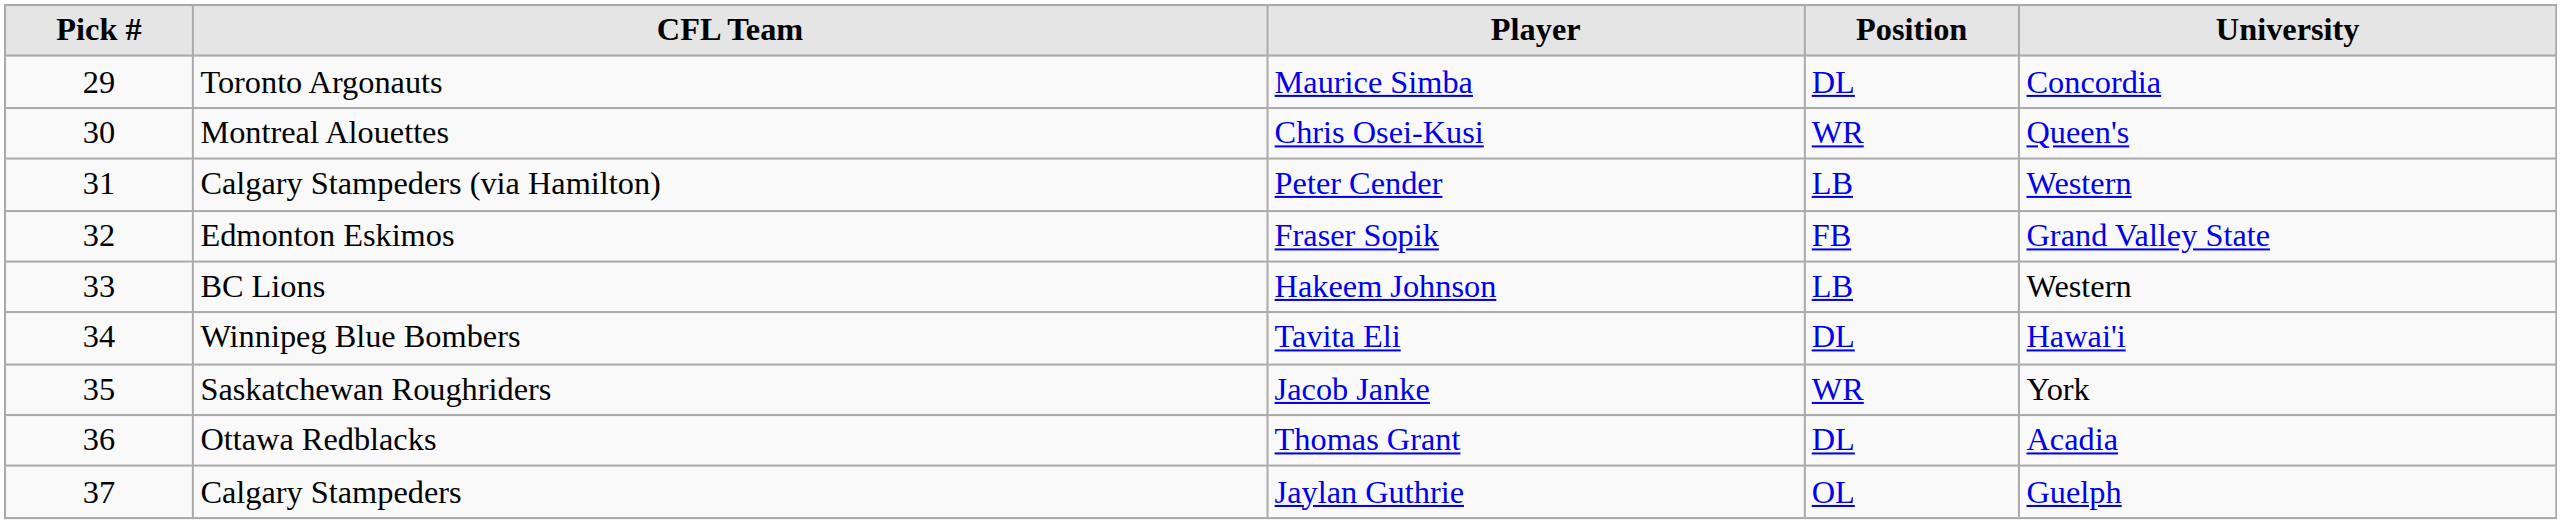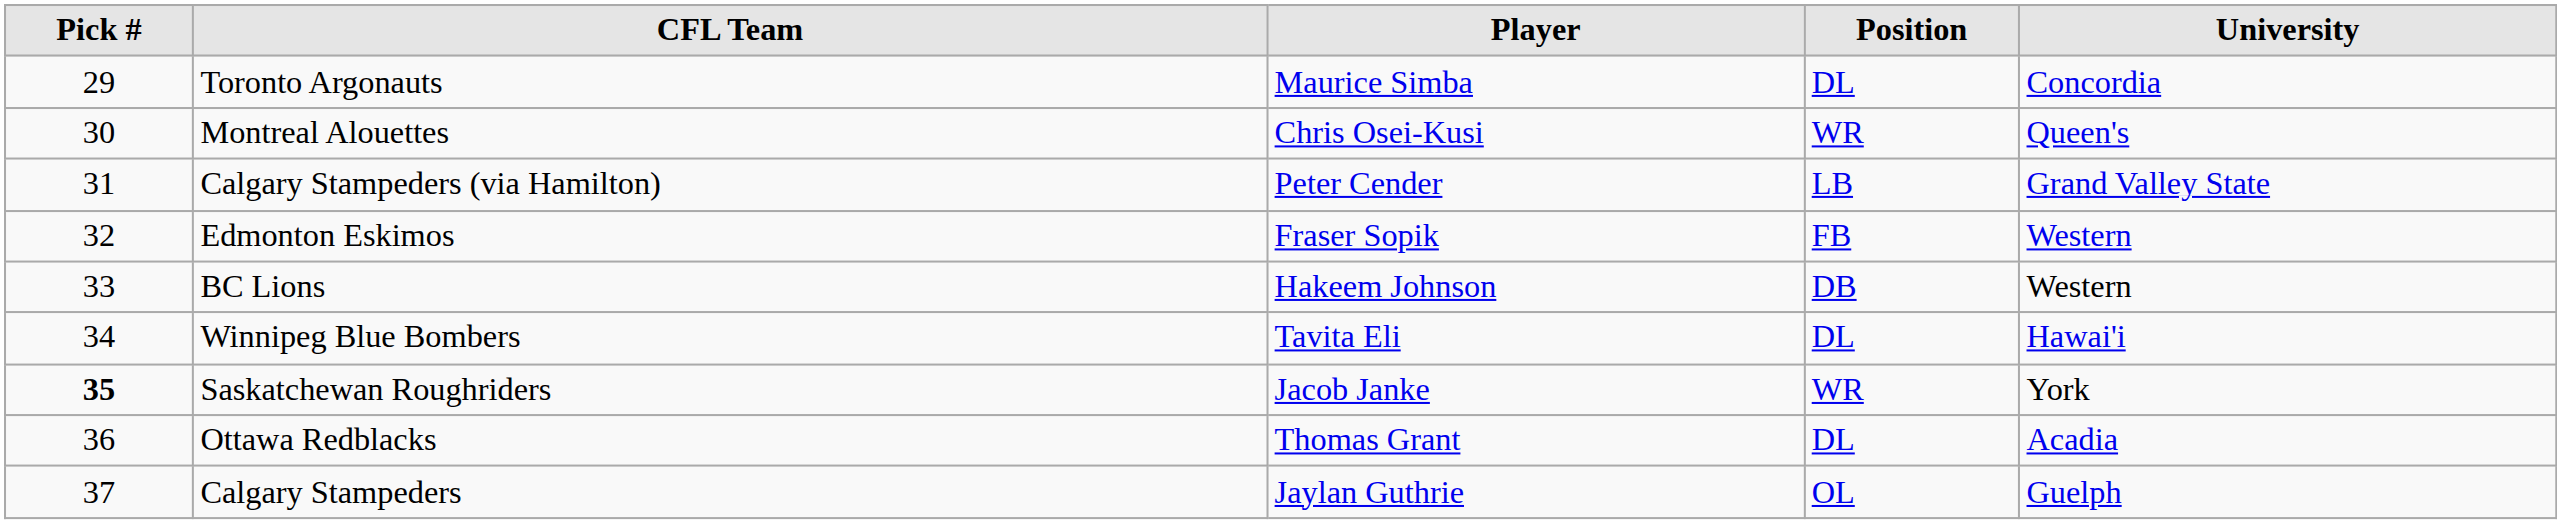Calgary Stampeders (via Hamilton) | University: Western -> Grand Valley State
Edmonton Eskimos | University: Grand Valley State -> Western
BC Lions | Position: LB -> DB
Saskatchewan Roughriders | Pick #: normal -> bold
